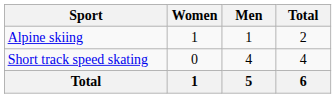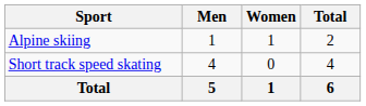columns swapped: Men <-> Women
